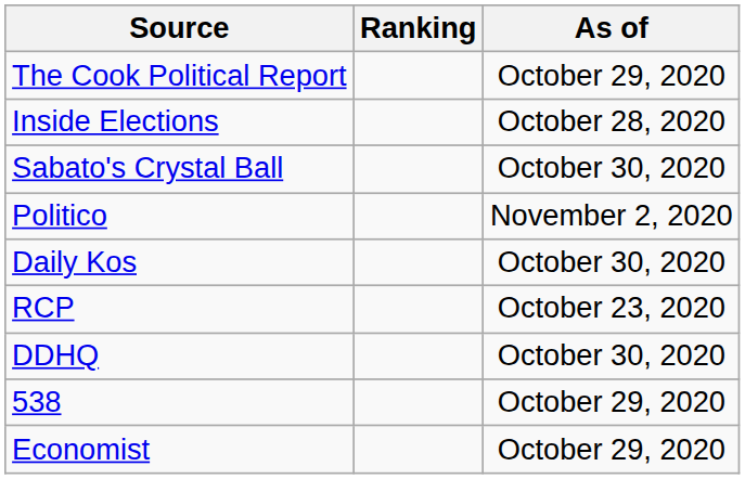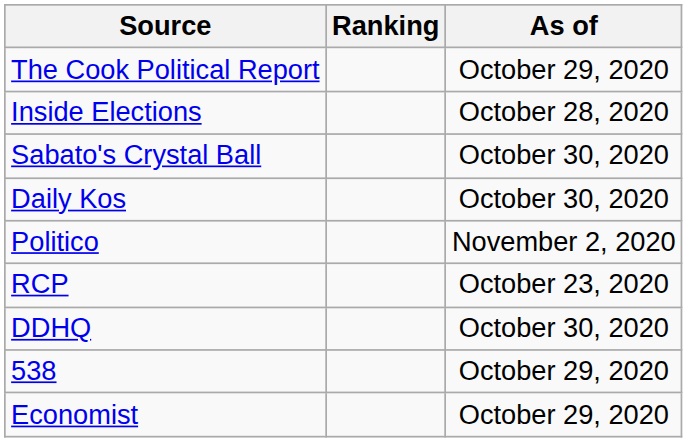rows swapped: Daily Kos <-> Politico
